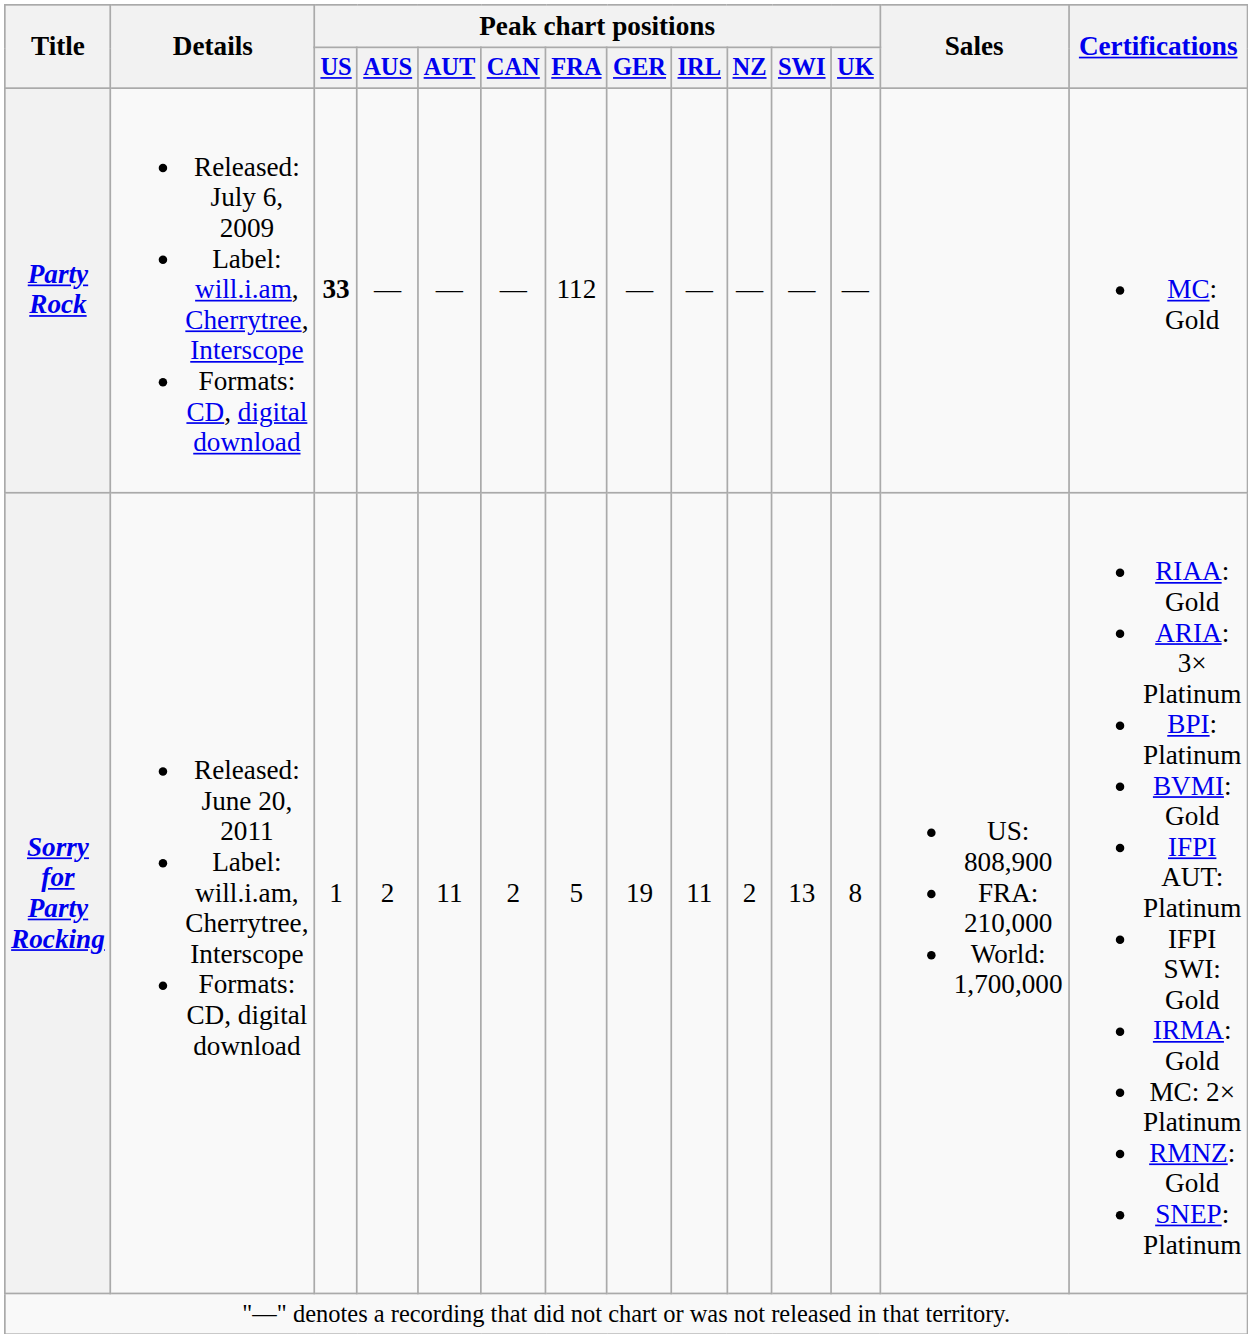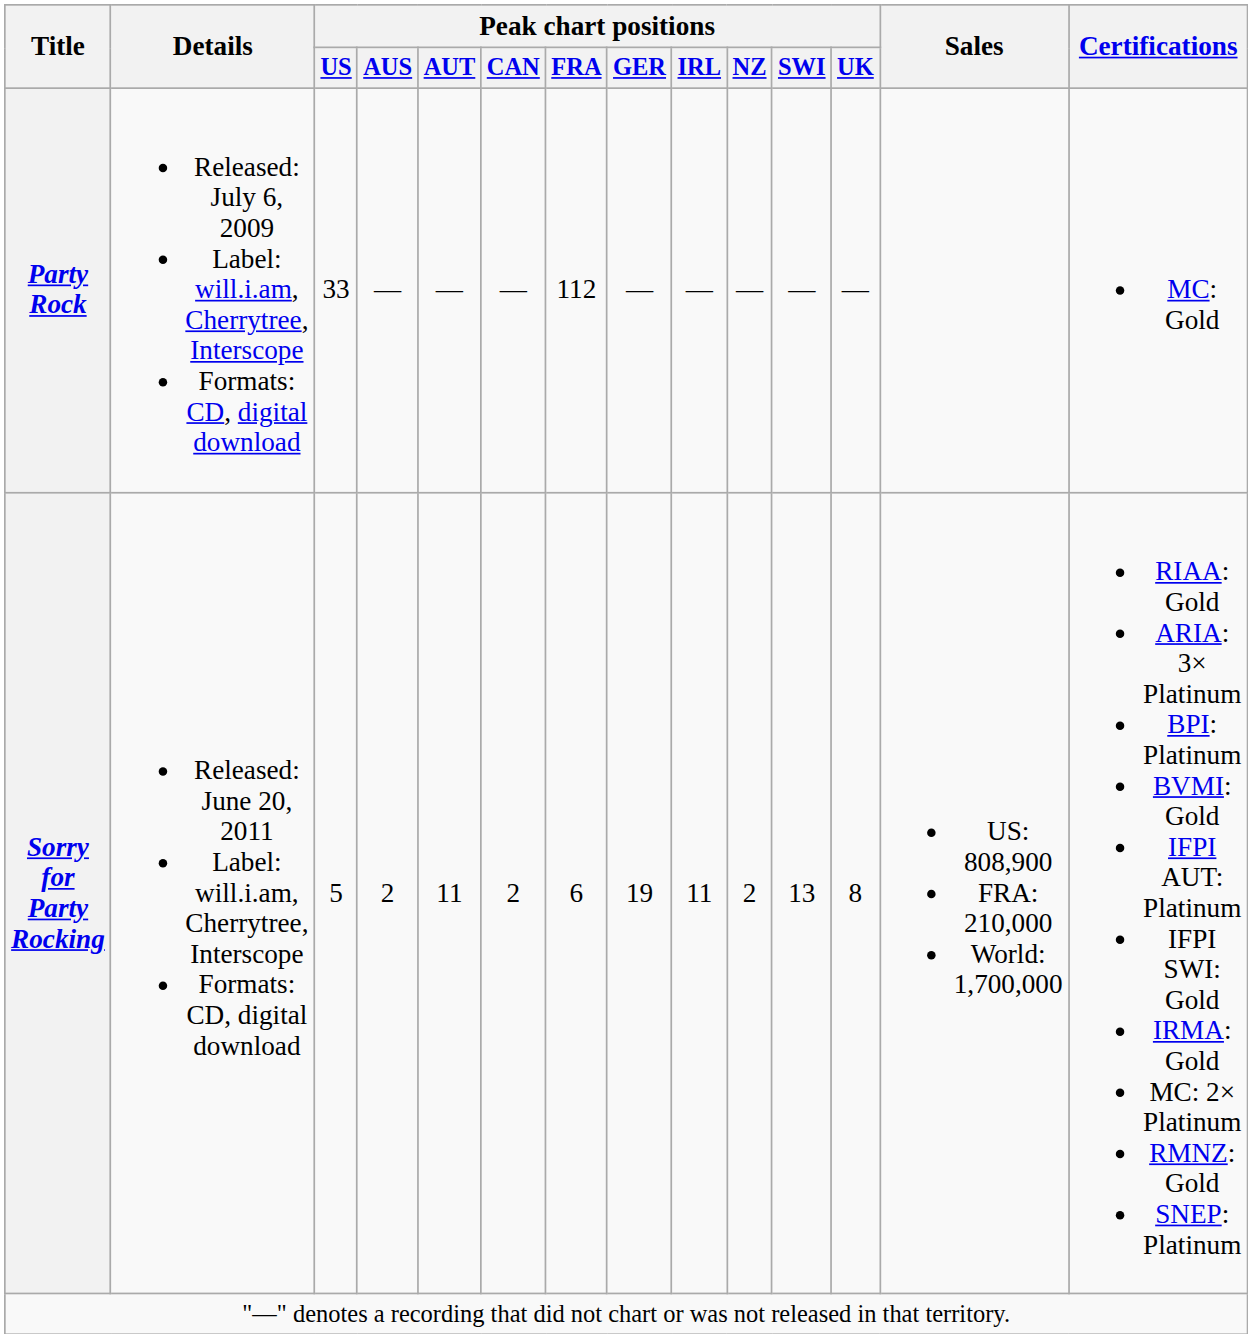Party Rock | Peak chart positions / US: bold -> normal
Sorry for Party Rocking | Peak chart positions / US: 1 -> 5
Sorry for Party Rocking | Peak chart positions / FRA: 5 -> 6
